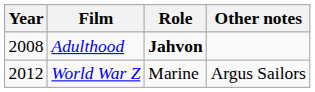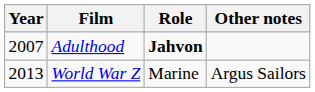Adulthood | Year: 2008 -> 2007
World War Z | Year: 2012 -> 2013
